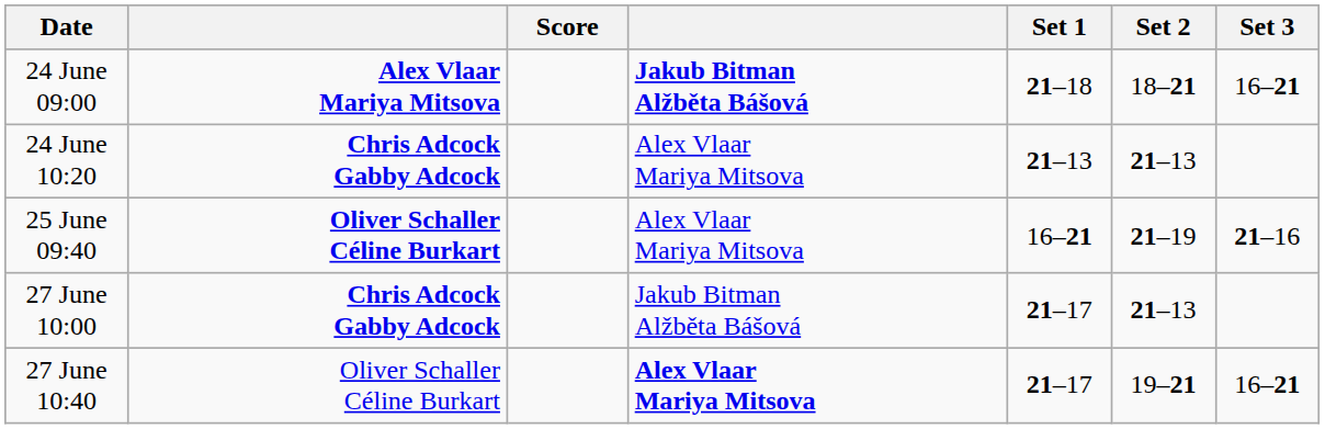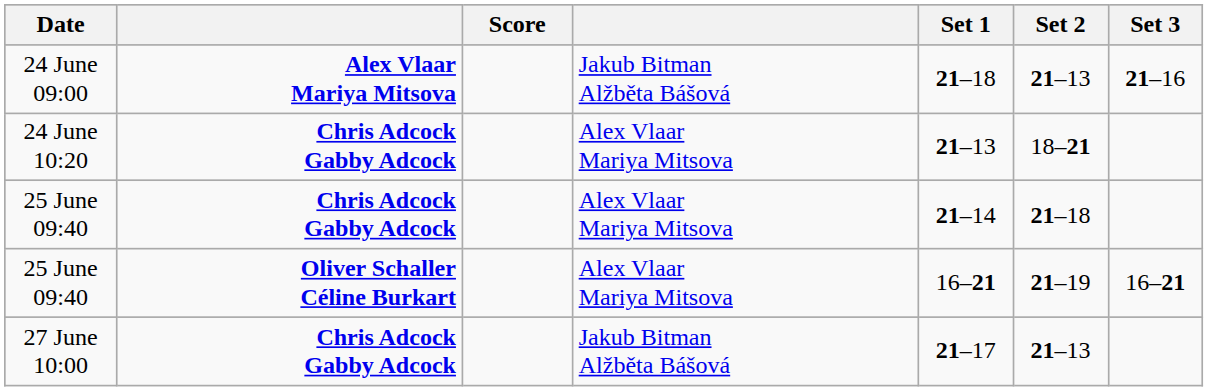24 June 09:00 | column 4: bold -> normal
24 June 09:00 | Set 2: 18–21 -> 21–13
24 June 09:00 | Set 3: 16–21 -> 21–16
24 June 10:20 | Set 2: 21–13 -> 18–21
+ row: 25 June 09:40 | Chris Adcock Gabby Adcock | Alex Vlaar Mariya Mitsova | 21–14 | 21–18
25 June 09:40 / Oliver Schaller Céline Burkart | Set 3: 21–16 -> 16–21
- row: 27 June 10:40 | Oliver Schaller Céline Burkart | Alex Vlaar Mariya Mitsova | 21–17 | 19–21 | 16–21
